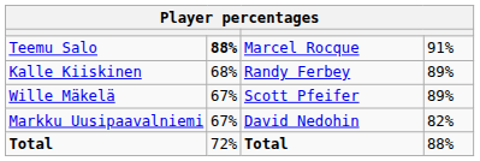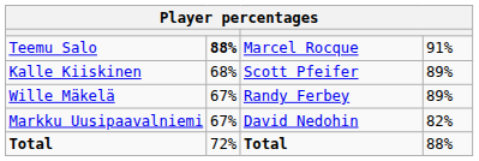Kalle Kiiskinen | column 3: Randy Ferbey -> Scott Pfeifer
Wille Mäkelä | column 3: Scott Pfeifer -> Randy Ferbey
